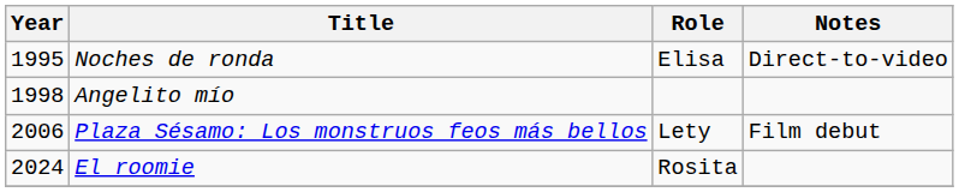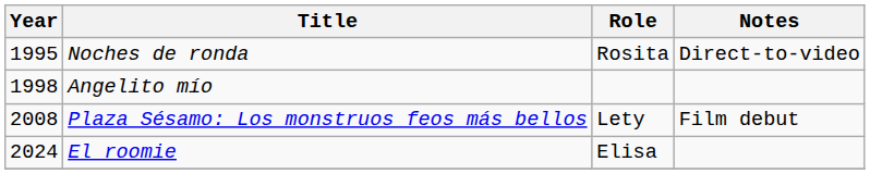Noches de ronda | Role: Elisa -> Rosita
Plaza Sésamo: Los monstruos feos más bellos | Year: 2006 -> 2008
El roomie | Role: Rosita -> Elisa
